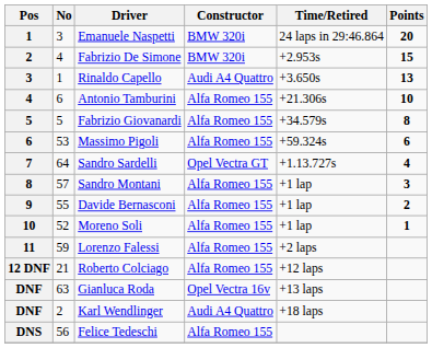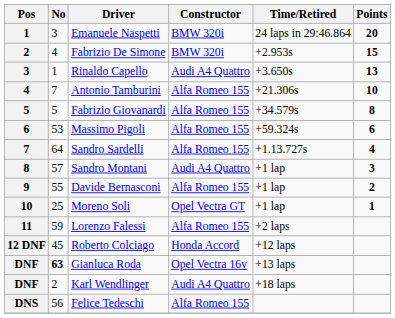Antonio Tamburini | No: 6 -> 7
Sandro Sardelli | Constructor: Opel Vectra GT -> Alfa Romeo 155
Sandro Montani | Constructor: Alfa Romeo 155 -> Audi A4 Quattro
Moreno Soli | No: 52 -> 25
Moreno Soli | Constructor: Alfa Romeo 155 -> Opel Vectra GT
Roberto Colciago | No: 21 -> 45
Roberto Colciago | Constructor: Alfa Romeo 155 -> Honda Accord
Gianluca Roda | No: normal -> bold
